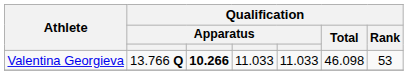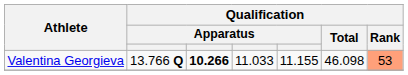Valentina Georgieva | column 5: 11.033 -> 11.155
Valentina Georgieva | Qualification / Rank: no background -> lightsalmon background
